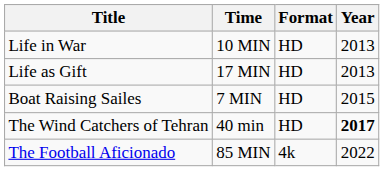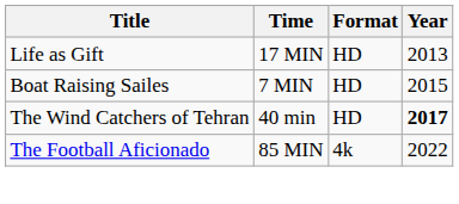- row: Life in War | 10 MIN | HD | 2013
